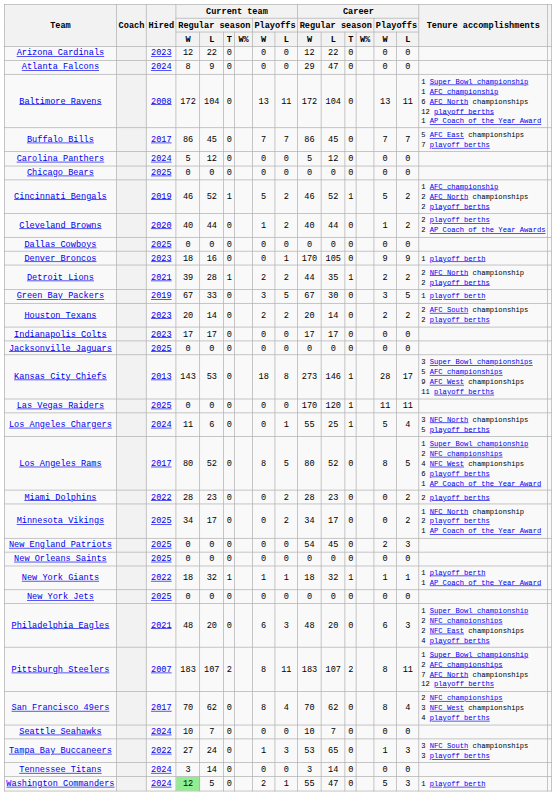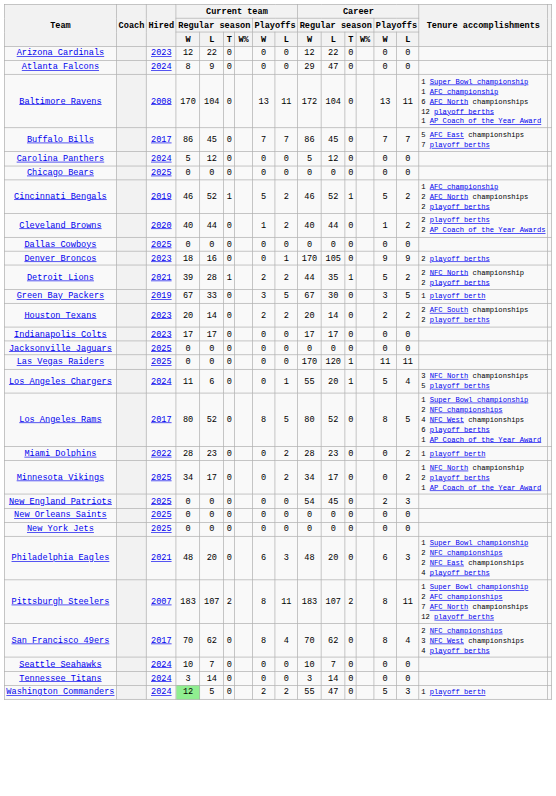Baltimore Ravens | Current team / Regular season / W: 172 -> 170
Denver Broncos | Tenure accomplishments: 1 playoff berth -> 2 playoff berths
Detroit Lions | Career / Playoffs / W: 2 -> 5
- row: Kansas City Chiefs | 2013 | 143 | 53 | 0 | 18 | 8 | 273 | 146 | 1 | 28 | 17 | 3 Super Bowl championships 5 AFC championships 9 AFC West championships 11 playoff berths
Los Angeles Chargers | Career / Regular season / L: 25 -> 20
Miami Dolphins | Tenure accomplishments: 2 playoff berths -> 1 playoff berth
- row: New York Giants | 2022 | 18 | 32 | 1 | 1 | 1 | 18 | 32 | 1 | 1 | 1 | 1 playoff berth 1 AP Coach of the Year Award
- row: Tampa Bay Buccaneers | 2022 | 27 | 24 | 0 | 1 | 3 | 53 | 65 | 0 | 1 | 3 | 3 NFC South championships 3 playoff berths
Washington Commanders | Current team / Playoffs / L: 1 -> 2
